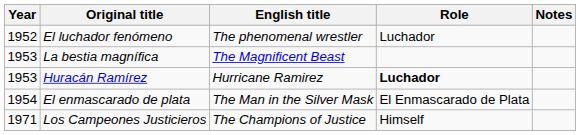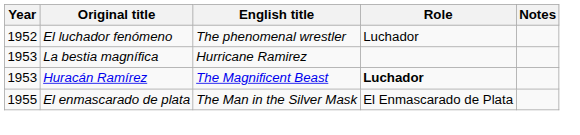La bestia magnífica | English title: The Magnificent Beast -> Hurricane Ramirez
Huracán Ramírez | English title: Hurricane Ramirez -> The Magnificent Beast
El enmascarado de plata | Year: 1954 -> 1955
- row: 1971 | Los Campeones Justicieros | The Champions of Justice | Himself
